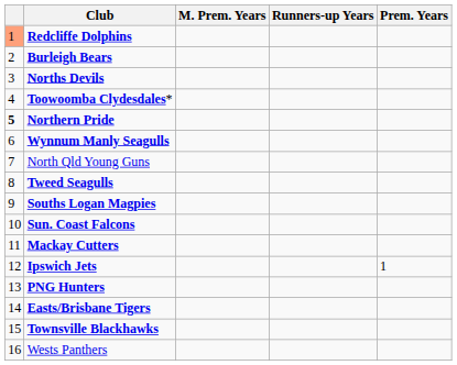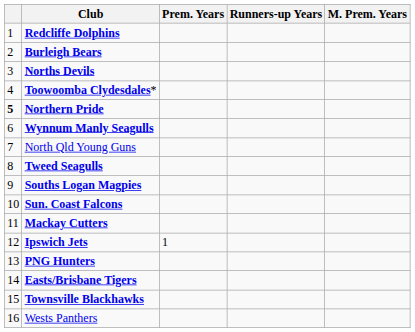columns swapped: Prem. Years <-> M. Prem. Years
Redcliffe Dolphins | column 1: lightsalmon background -> no background
